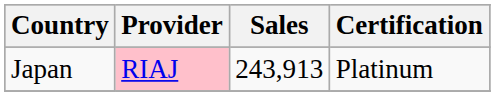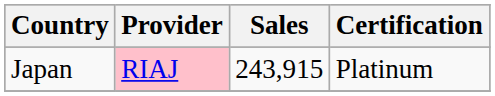Japan | Sales: 243,913 -> 243,915
